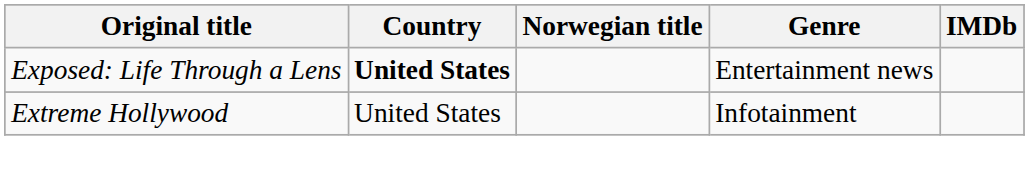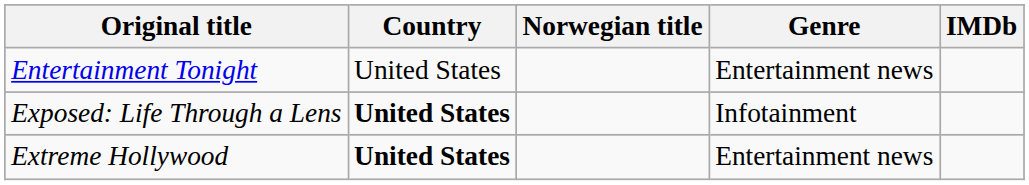+ row: Entertainment Tonight | United States | Entertainment news
Exposed: Life Through a Lens | Genre: Entertainment news -> Infotainment
Extreme Hollywood | Country: normal -> bold
Extreme Hollywood | Genre: Infotainment -> Entertainment news
